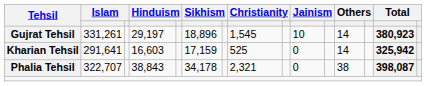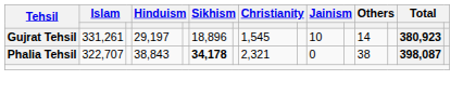- row: Kharian Tehsil | 291,641 | 16,603 | 17,159 | 525 | 0 | 14 | 325,942
Phalia Tehsil | column 6: normal -> bold
